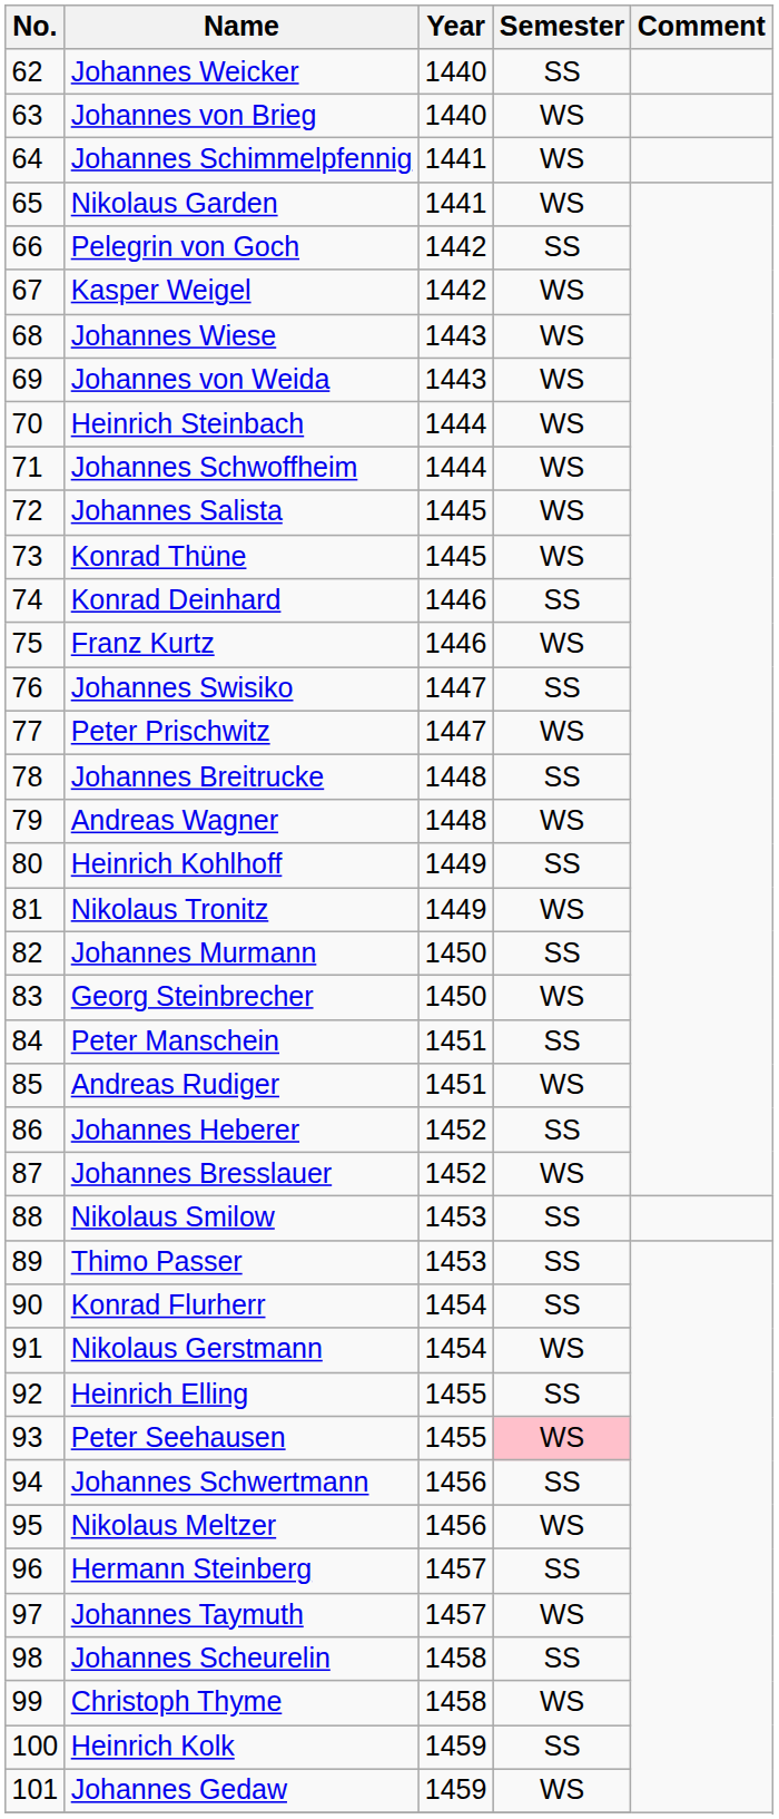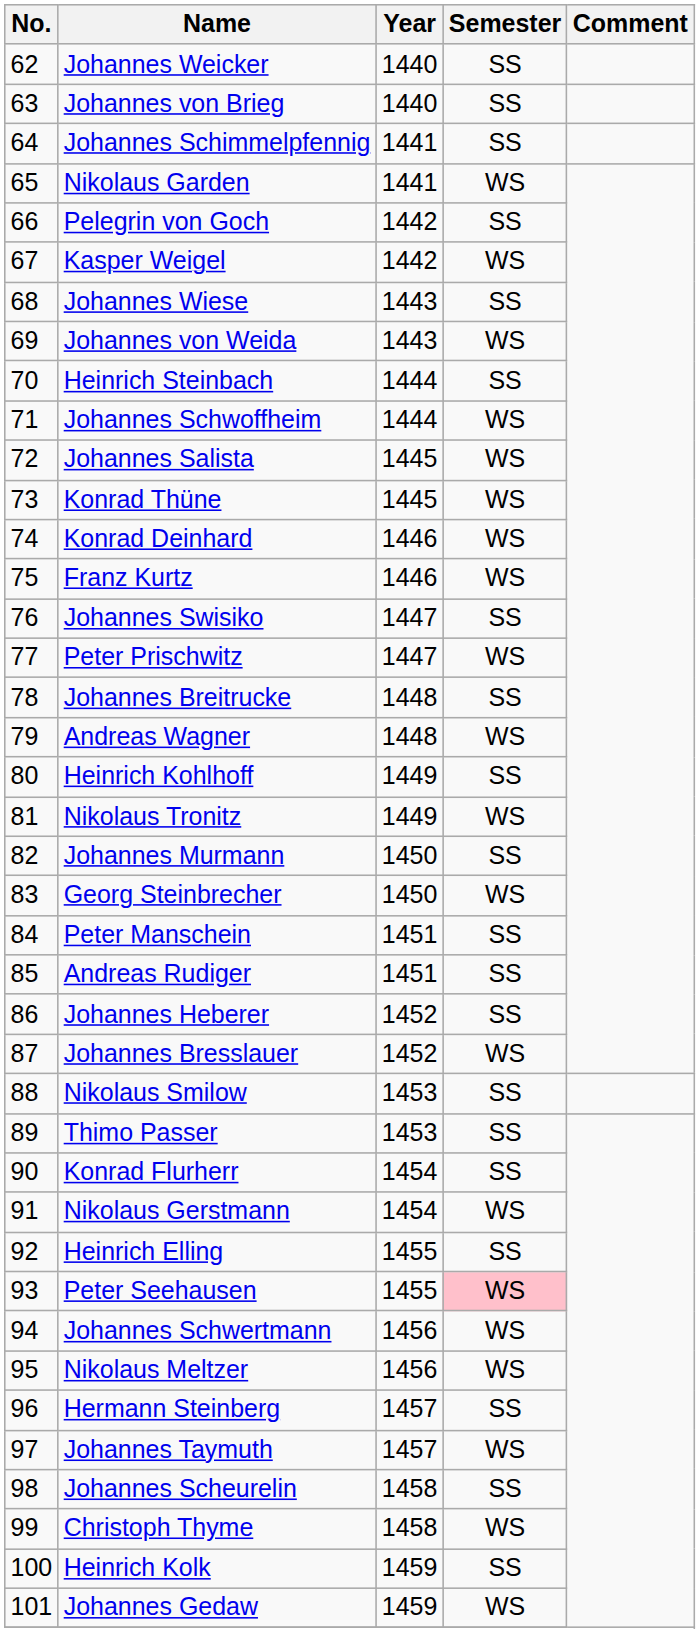Johannes von Brieg | Semester: WS -> SS
Johannes Schimmelpfennig | Semester: WS -> SS
Johannes Wiese | Semester: WS -> SS
Heinrich Steinbach | Semester: WS -> SS
Konrad Deinhard | Semester: SS -> WS
Andreas Rudiger | Semester: WS -> SS
Johannes Schwertmann | Semester: SS -> WS
